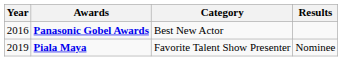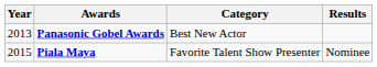Panasonic Gobel Awards | Year: 2016 -> 2013
Piala Maya | Year: 2019 -> 2015
